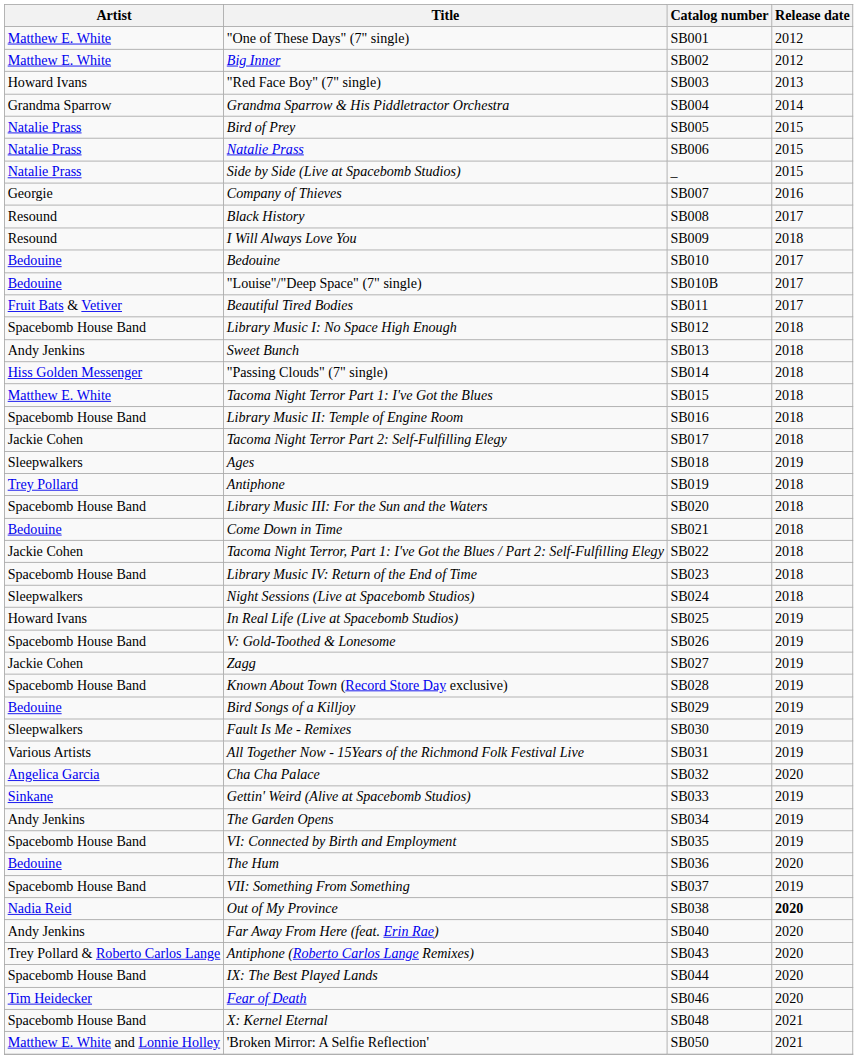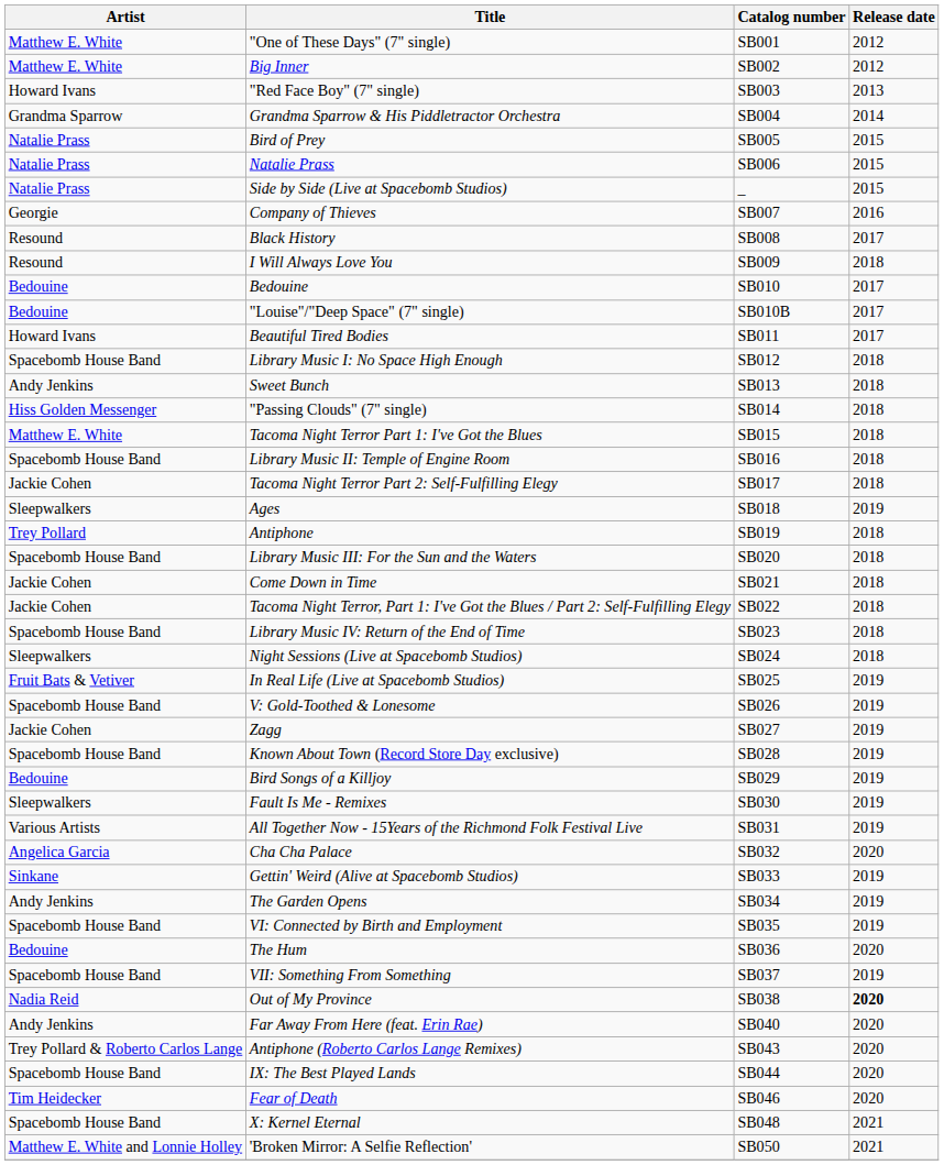Beautiful Tired Bodies | Artist: Fruit Bats & Vetiver -> Howard Ivans
Come Down in Time | Artist: Bedouine -> Jackie Cohen
In Real Life (Live at Spacebomb Studios) | Artist: Howard Ivans -> Fruit Bats & Vetiver
